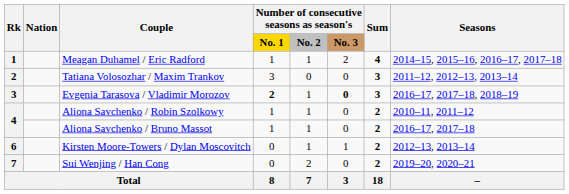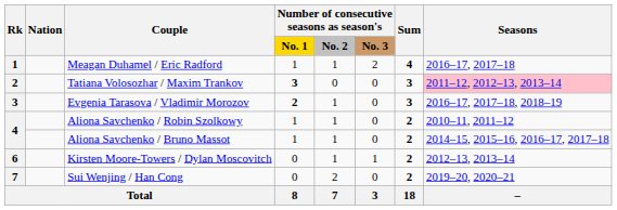Meagan Duhamel / Eric Radford | Seasons: 2014–15, 2015–16, 2016–17, 2017–18 -> 2016–17, 2017–18
Tatiana Volosozhar / Maxim Trankov | Number of consecutive seasons as season's / No. 1: normal -> bold
Tatiana Volosozhar / Maxim Trankov | Seasons: no background -> pink background
Evgenia Tarasova / Vladimir Morozov | Number of consecutive seasons as season's / No. 3: bold -> normal
Aliona Savchenko / Bruno Massot | Seasons: 2016–17, 2017–18 -> 2014–15, 2015–16, 2016–17, 2017–18
